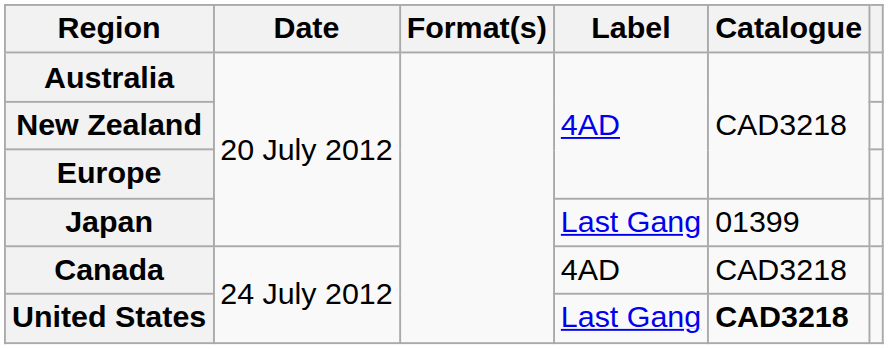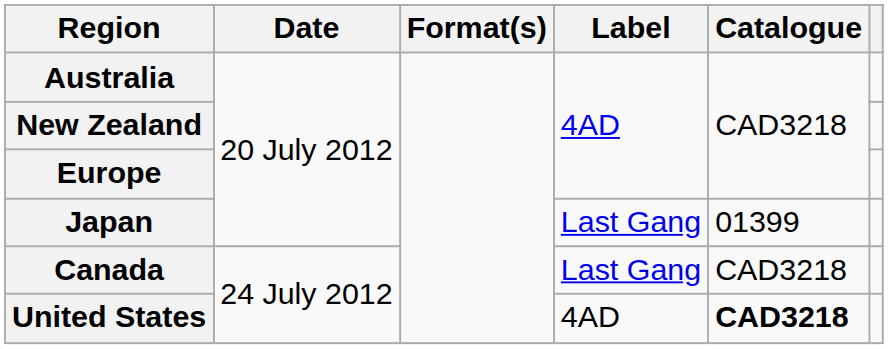Canada | Label: 4AD -> Last Gang
United States | Label: Last Gang -> 4AD
